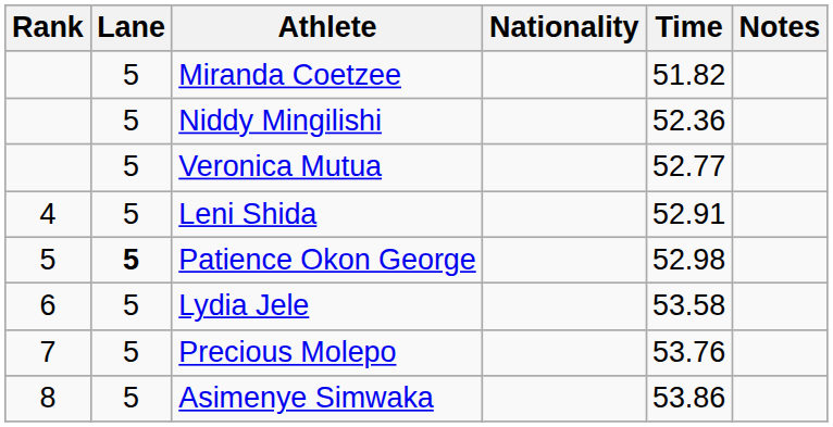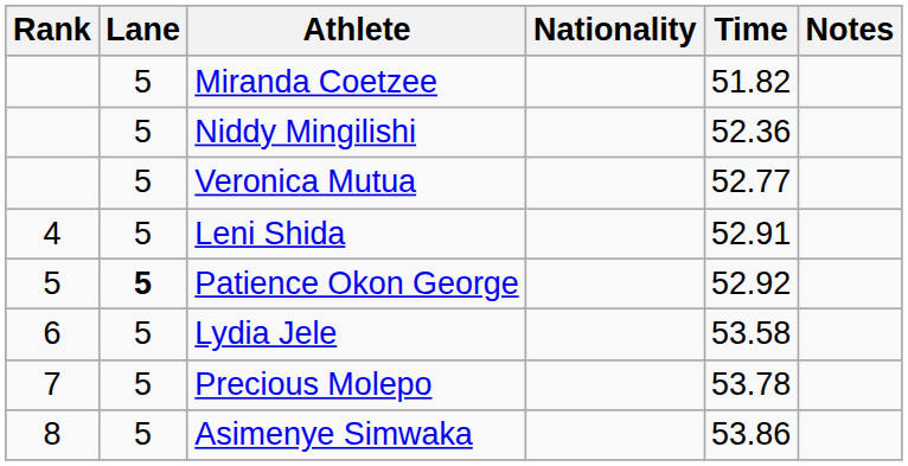Patience Okon George | Time: 52.98 -> 52.92
Precious Molepo | Time: 53.76 -> 53.78
